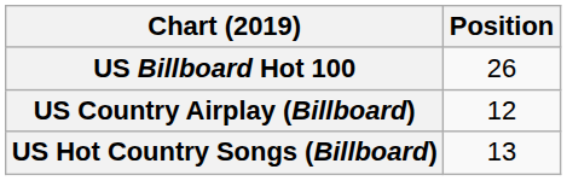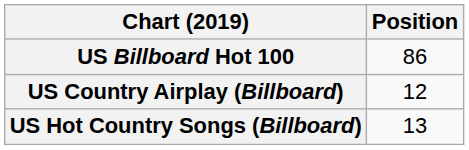US Billboard Hot 100 | Position: 26 -> 86
